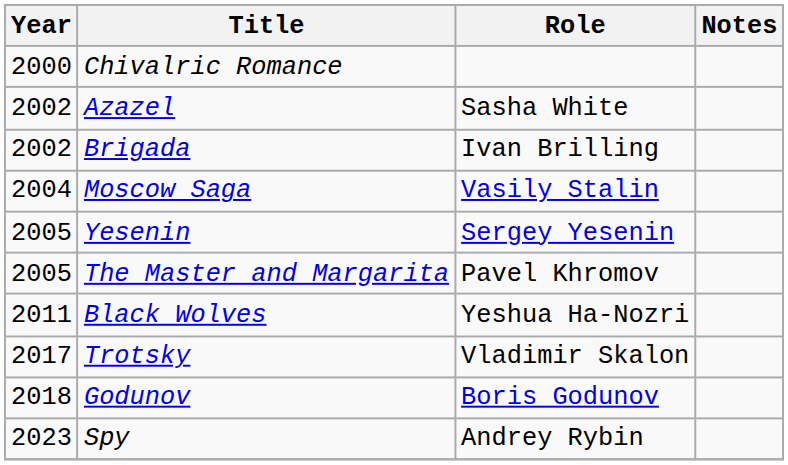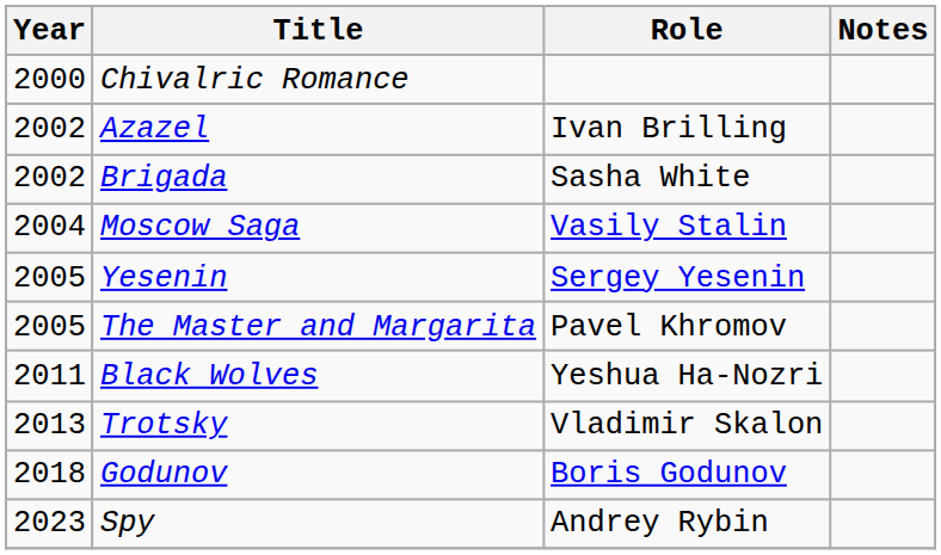Azazel | Role: Sasha White -> Ivan Brilling
Brigada | Role: Ivan Brilling -> Sasha White
Trotsky | Year: 2017 -> 2013
